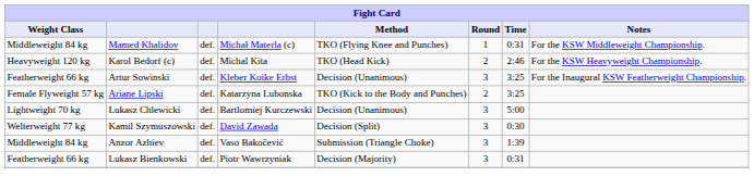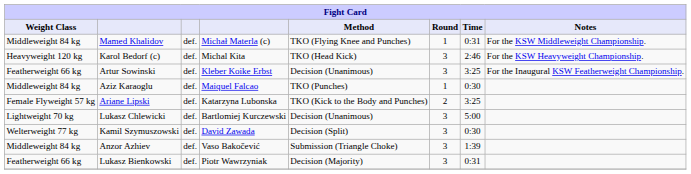Karol Bedorf (c) | Round: 2 -> 3
+ row: Middleweight 84 kg | Aziz Karaoglu | def. | Maiquel Falcao | TKO (Punches) | 1 | 0:30
